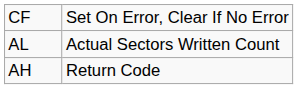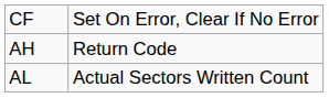rows swapped: AH <-> AL
